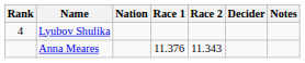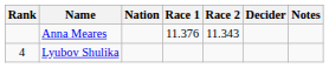rows swapped: Anna Meares <-> Lyubov Shulika
